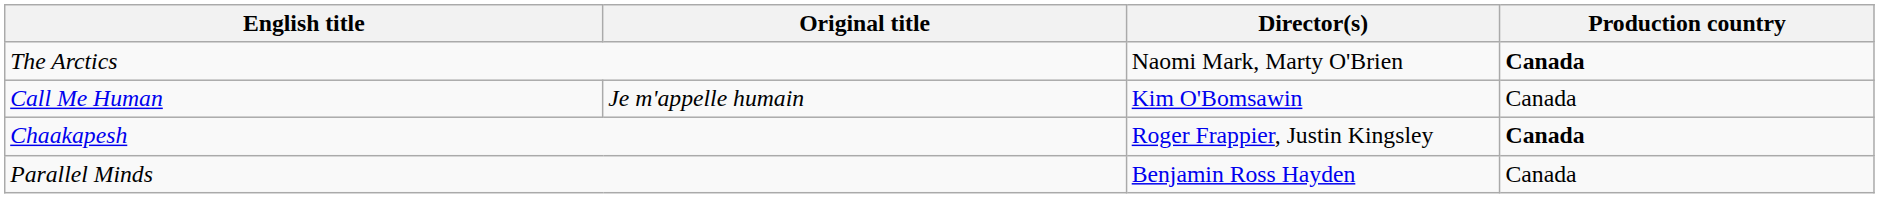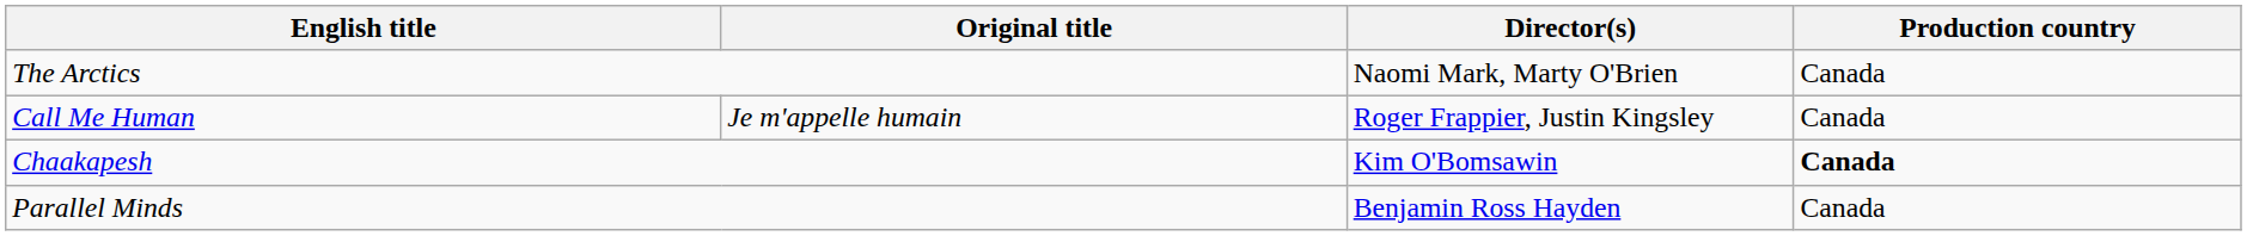The Arctics | Production country: bold -> normal
Call Me Human | Director(s): Kim O'Bomsawin -> Roger Frappier, Justin Kingsley
Chaakapesh | Director(s): Roger Frappier, Justin Kingsley -> Kim O'Bomsawin
